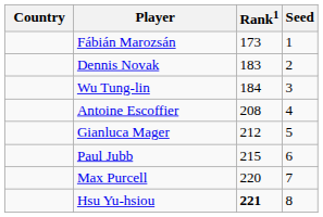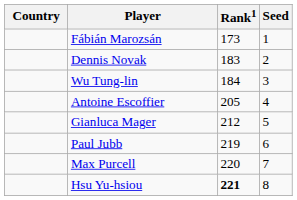Antoine Escoffier | Rank1: 208 -> 205
Paul Jubb | Rank1: 215 -> 219
